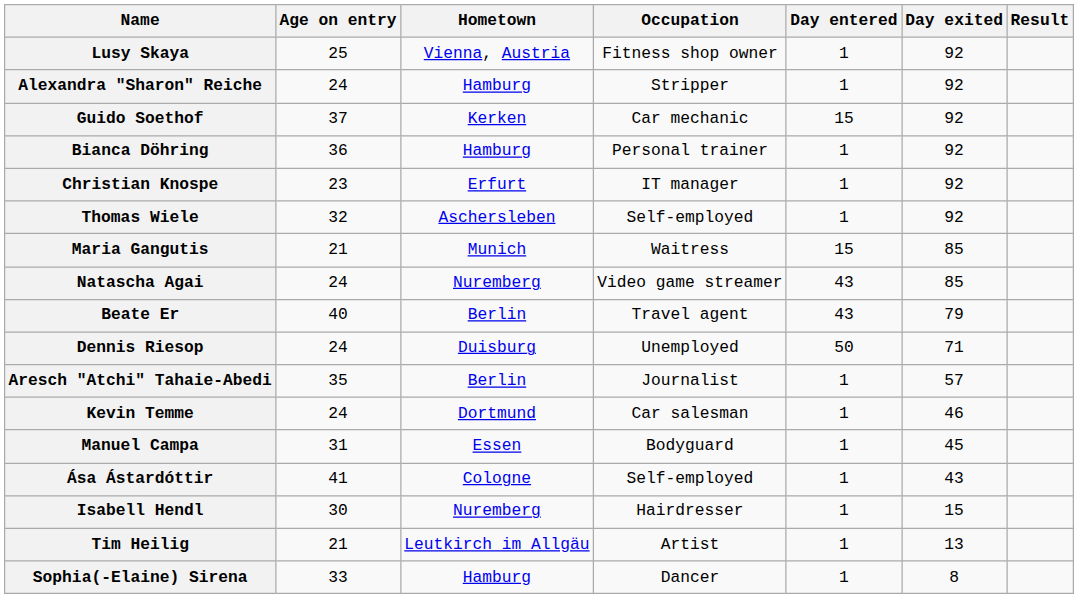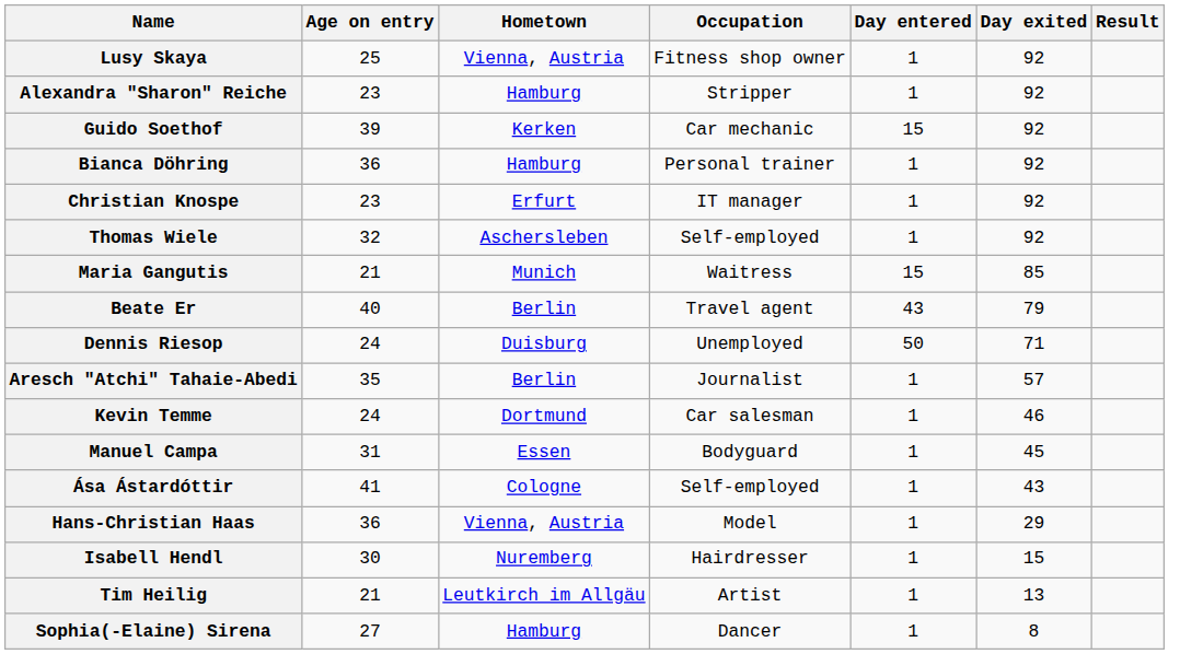Alexandra "Sharon" Reiche | Age on entry: 24 -> 23
Guido Soethof | Age on entry: 37 -> 39
- row: Natascha Agai | 24 | Nuremberg | Video game streamer | 43 | 85
+ row: Hans-Christian Haas | 36 | Vienna, Austria | Model | 1 | 29
Sophia(-Elaine) Sirena | Age on entry: 33 -> 27
